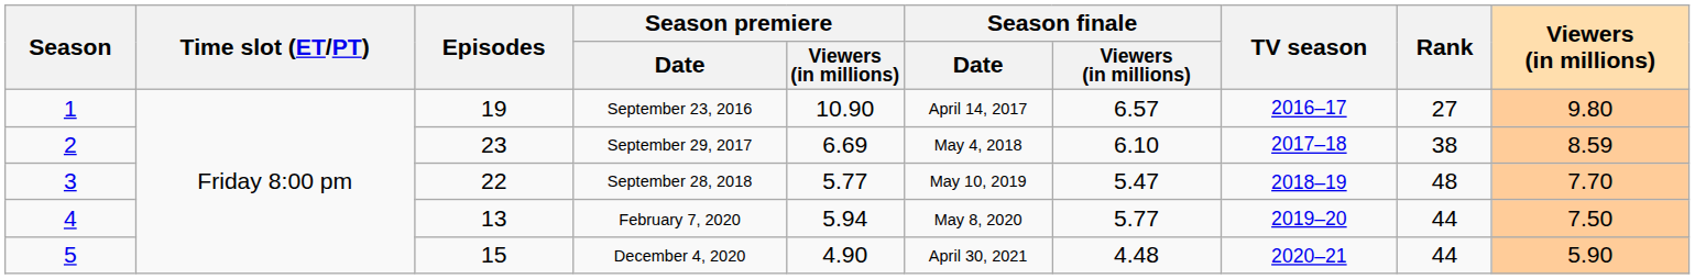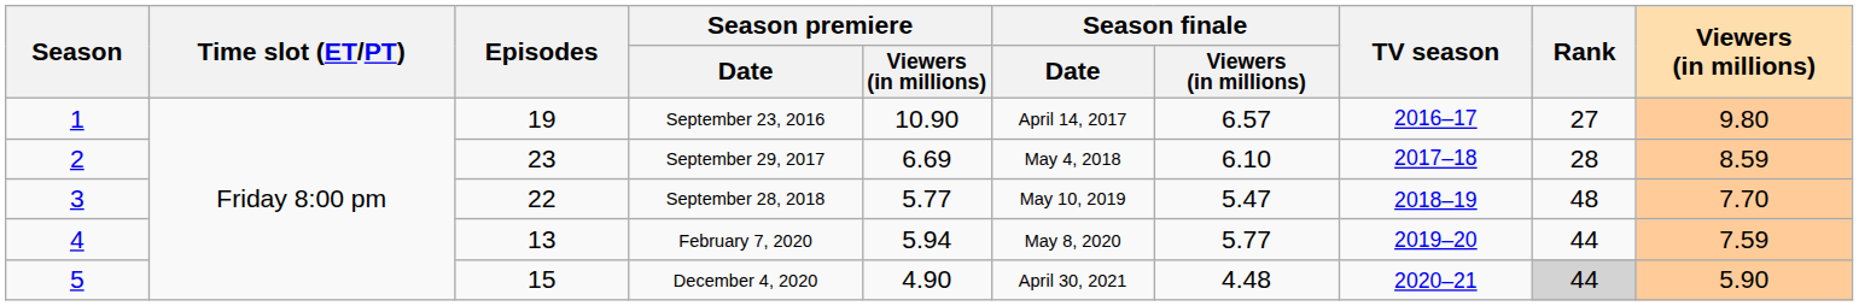September 29, 2017 | Rank: 38 -> 28
February 7, 2020 | Viewers (in millions): 7.50 -> 7.59
December 4, 2020 | Rank: no background -> lightgrey background
